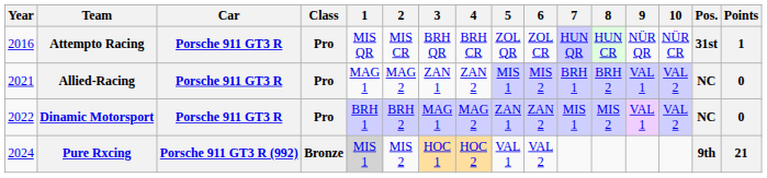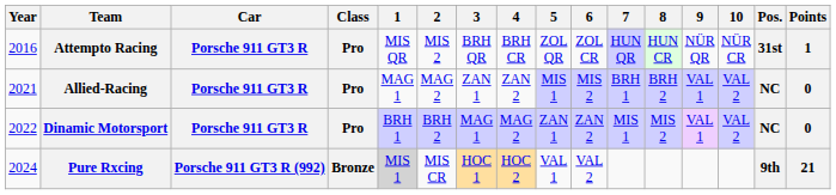Attempto Racing | 2: MIS CR -> MIS 2
Pure Rxcing | 2: MIS 2 -> MIS CR
